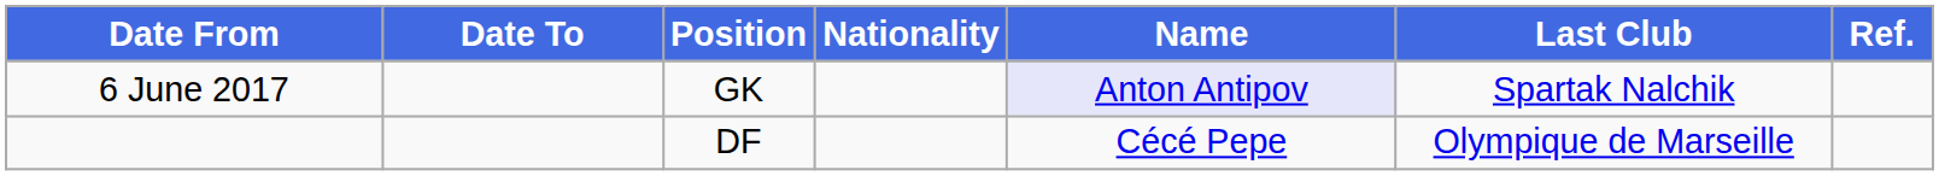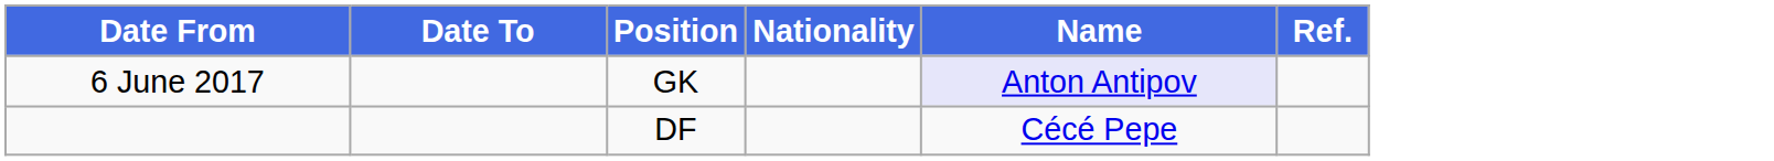- column: Last Club | Spartak Nalchik | Olympique de Marseille
